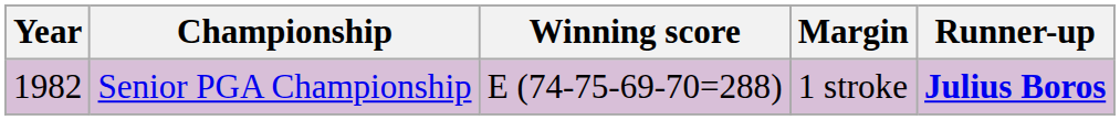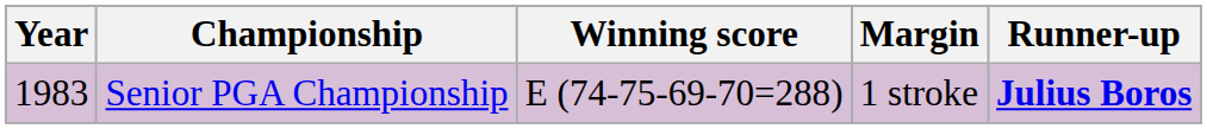Senior PGA Championship | Year: 1982 -> 1983
